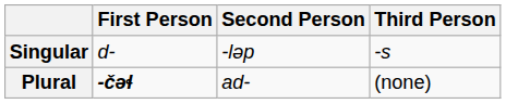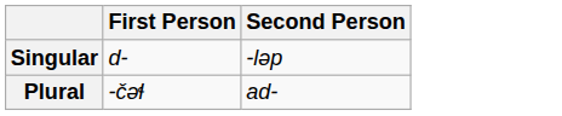- column: Third Person | -s | (none)
Plural | First Person: bold -> normal
